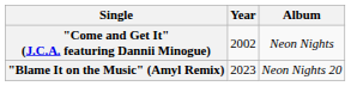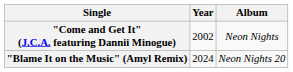"Blame It on the Music" (Amyl Remix) | Year: 2023 -> 2024
